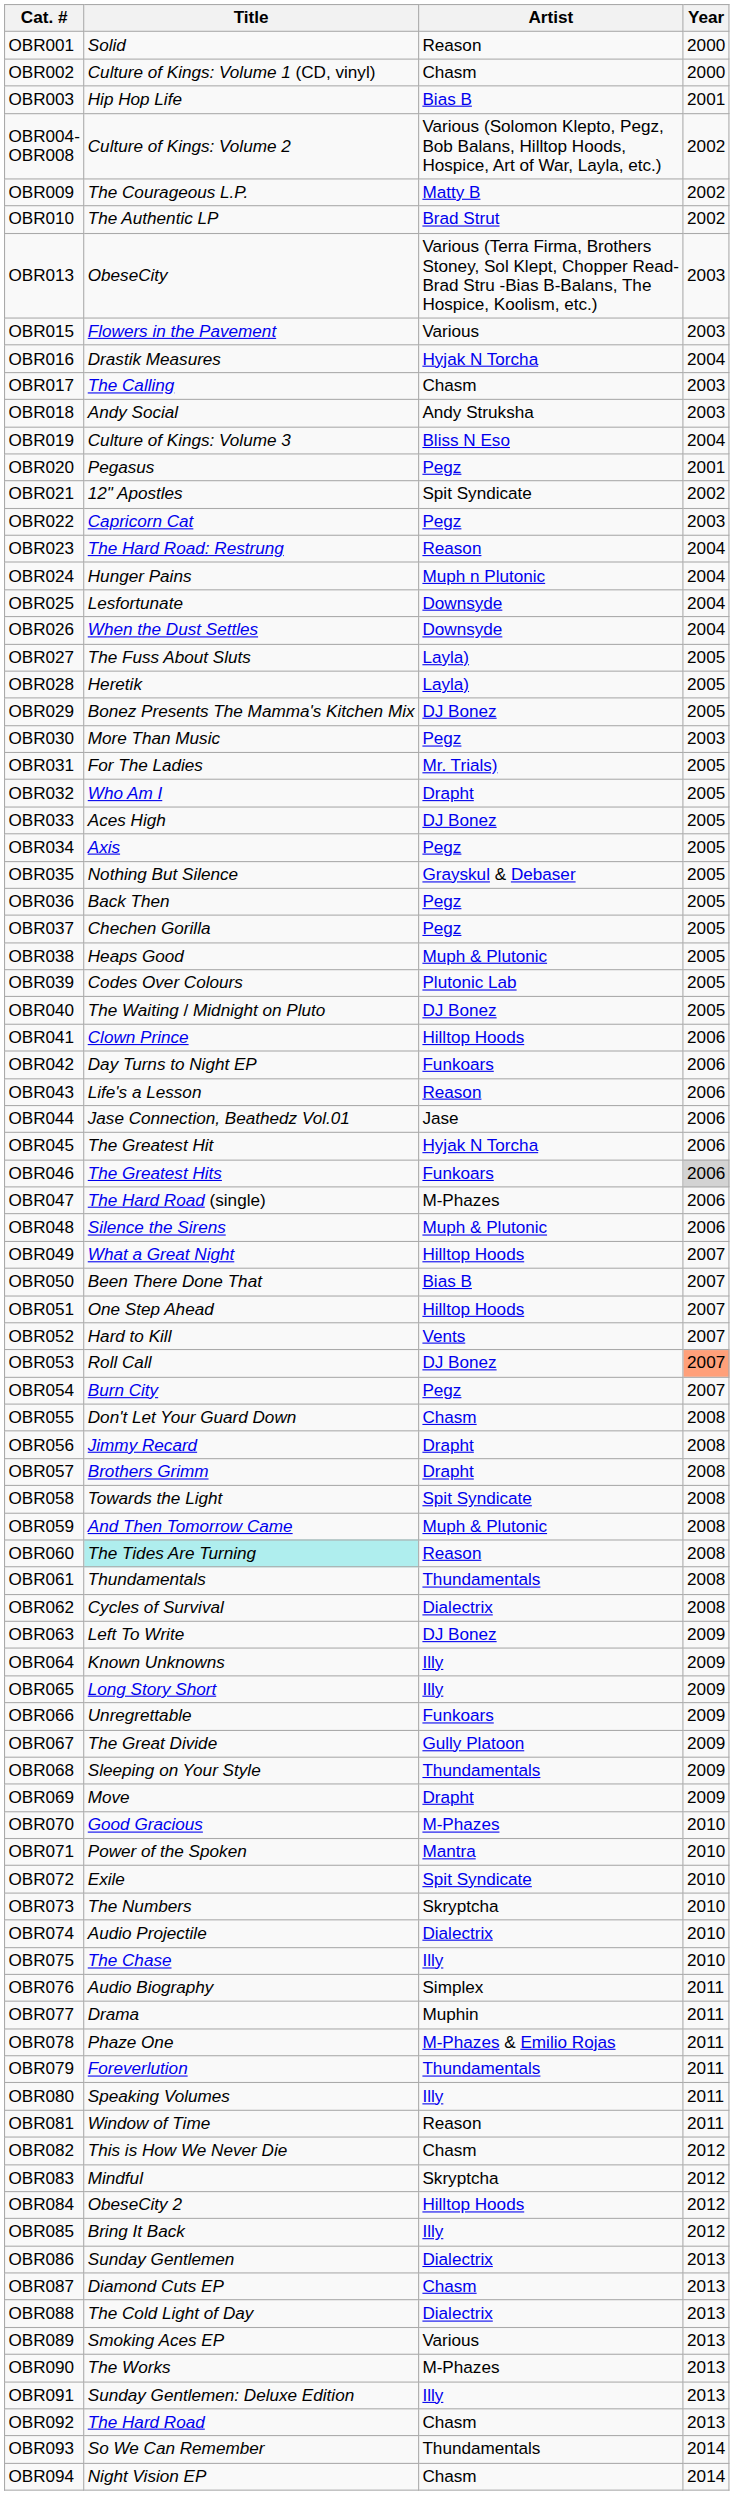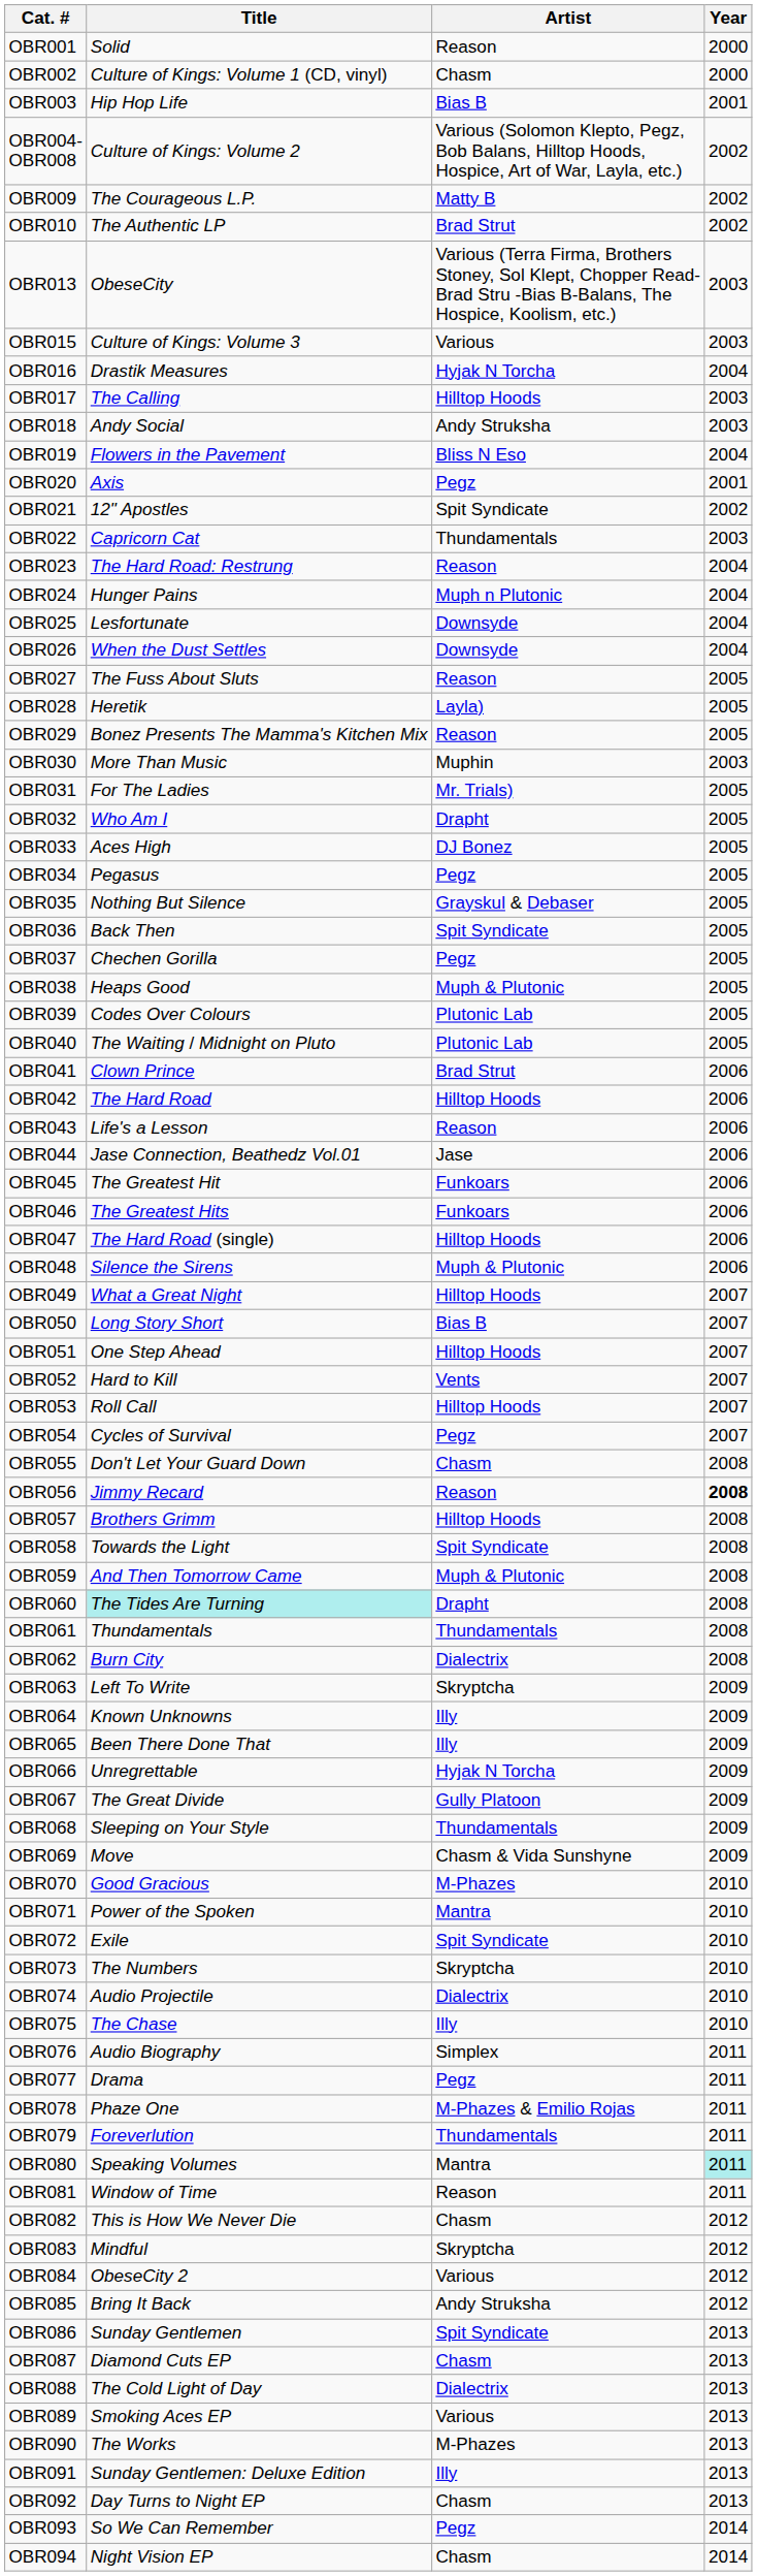OBR015 | Title: Flowers in the Pavement -> Culture of Kings: Volume 3
OBR017 | Artist: Chasm -> Hilltop Hoods
OBR019 | Title: Culture of Kings: Volume 3 -> Flowers in the Pavement
OBR020 | Title: Pegasus -> Axis
OBR022 | Artist: Pegz -> Thundamentals
OBR027 | Artist: Layla) -> Reason
OBR029 | Artist: DJ Bonez -> Reason
OBR030 | Artist: Pegz -> Muphin
OBR034 | Title: Axis -> Pegasus
OBR036 | Artist: Pegz -> Spit Syndicate
OBR040 | Artist: DJ Bonez -> Plutonic Lab
OBR041 | Artist: Hilltop Hoods -> Brad Strut
OBR042 | Title: Day Turns to Night EP -> The Hard Road
OBR042 | Artist: Funkoars -> Hilltop Hoods
OBR045 | Artist: Hyjak N Torcha -> Funkoars
OBR046 | Year: lightgrey background -> no background
OBR047 | Artist: M-Phazes -> Hilltop Hoods
OBR050 | Title: Been There Done That -> Long Story Short
OBR053 | Artist: DJ Bonez -> Hilltop Hoods
OBR053 | Year: lightsalmon background -> no background
OBR054 | Title: Burn City -> Cycles of Survival
OBR056 | Artist: Drapht -> Reason
OBR056 | Year: normal -> bold
OBR057 | Artist: Drapht -> Hilltop Hoods
OBR060 | Artist: Reason -> Drapht
OBR062 | Title: Cycles of Survival -> Burn City
OBR063 | Artist: DJ Bonez -> Skryptcha
OBR065 | Title: Long Story Short -> Been There Done That
OBR066 | Artist: Funkoars -> Hyjak N Torcha
OBR069 | Artist: Drapht -> Chasm & Vida Sunshyne
OBR077 | Artist: Muphin -> Pegz
OBR080 | Artist: Illy -> Mantra
OBR080 | Year: no background -> paleturquoise background
OBR084 | Artist: Hilltop Hoods -> Various
OBR085 | Artist: Illy -> Andy Struksha
OBR086 | Artist: Dialectrix -> Spit Syndicate
OBR092 | Title: The Hard Road -> Day Turns to Night EP
OBR093 | Artist: Thundamentals -> Pegz
